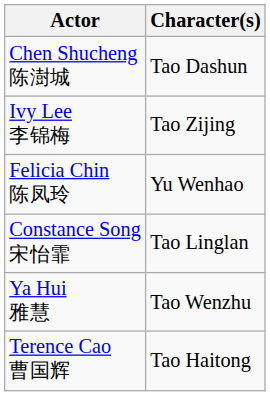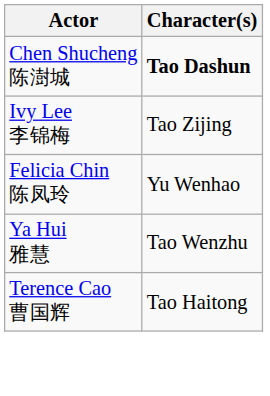Chen Shucheng 陈澍城 | Character(s): normal -> bold
- row: Constance Song 宋怡霏 | Tao Linglan
